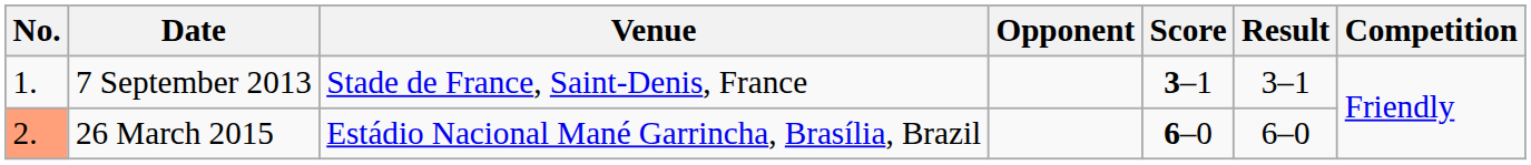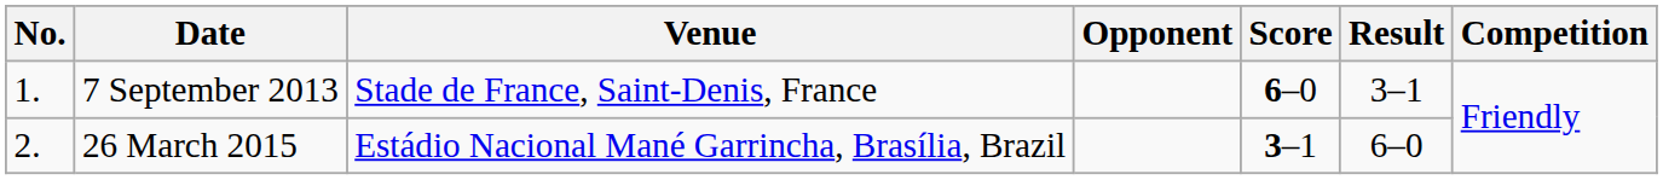7 September 2013 | Score: 3–1 -> 6–0
26 March 2015 | No.: lightsalmon background -> no background
26 March 2015 | Score: 6–0 -> 3–1
